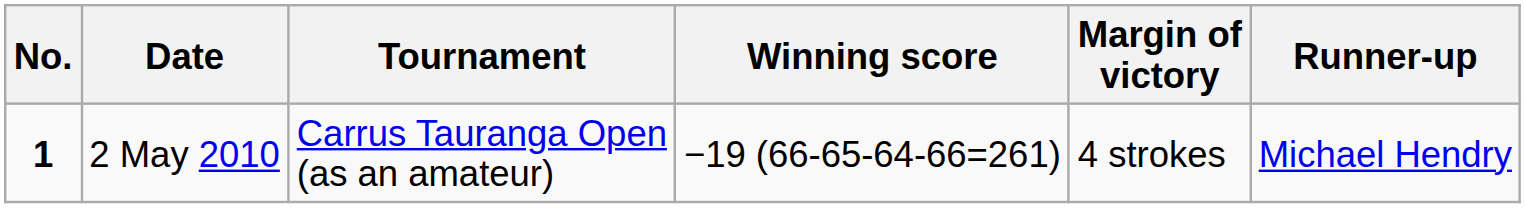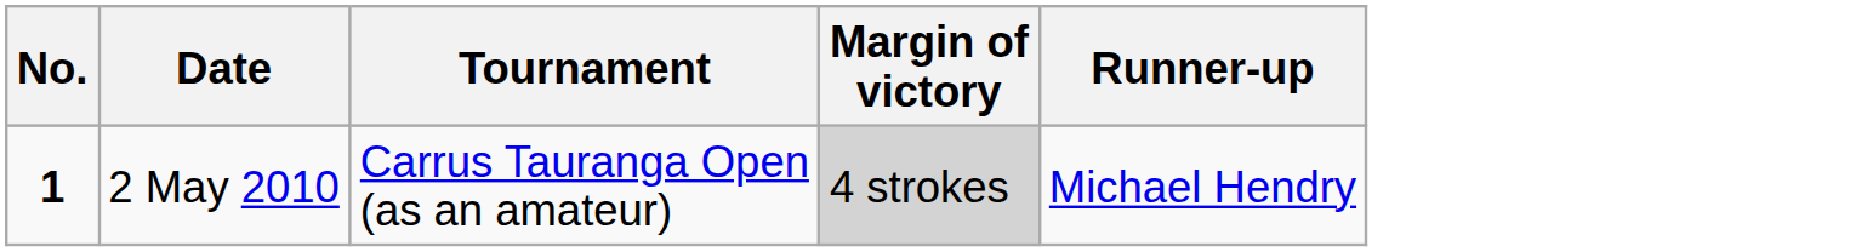- column: Winning score | −19 (66-65-64-66=261)
2 May 2010 | Margin of victory: no background -> lightgrey background
